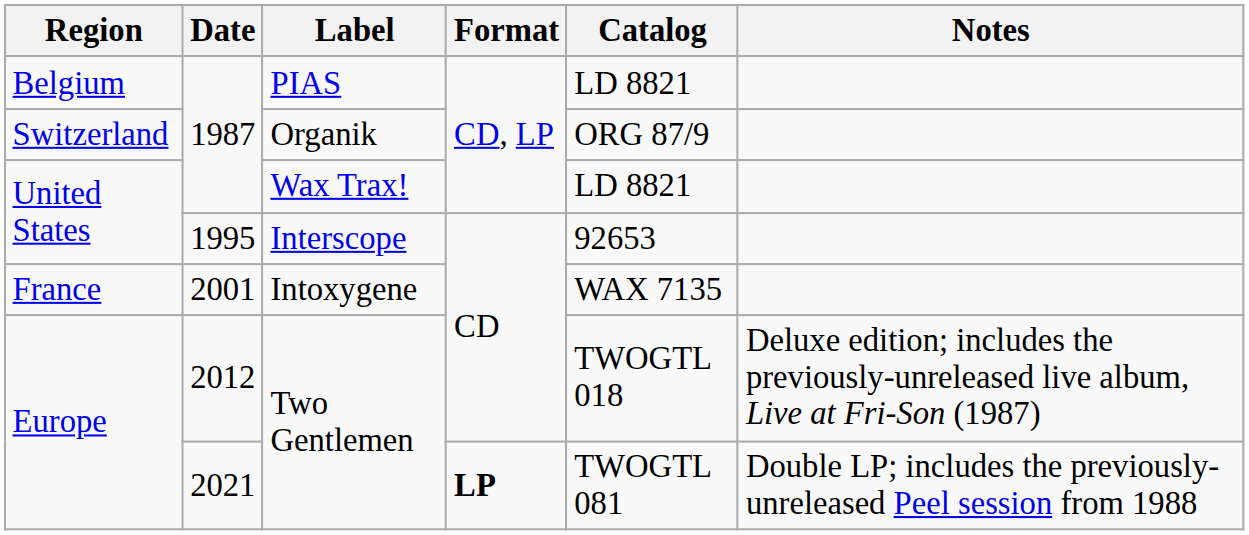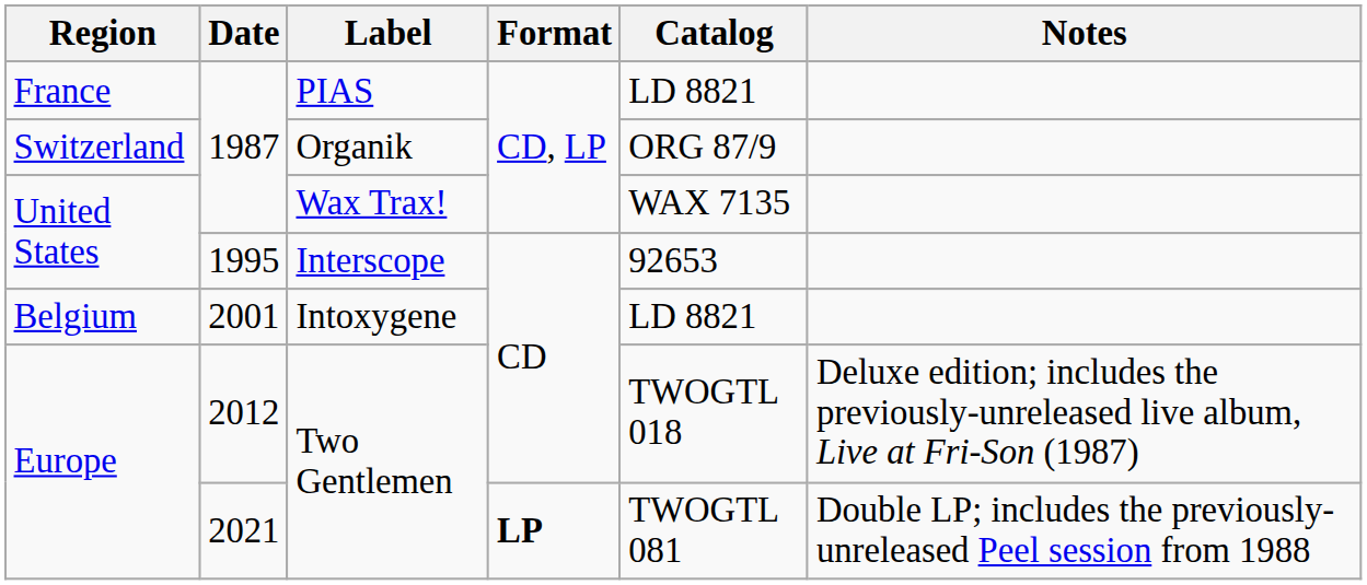PIAS | Region: Belgium -> France
Wax Trax! | Catalog: LD 8821 -> WAX 7135
Intoxygene | Region: France -> Belgium
Intoxygene | Catalog: WAX 7135 -> LD 8821
